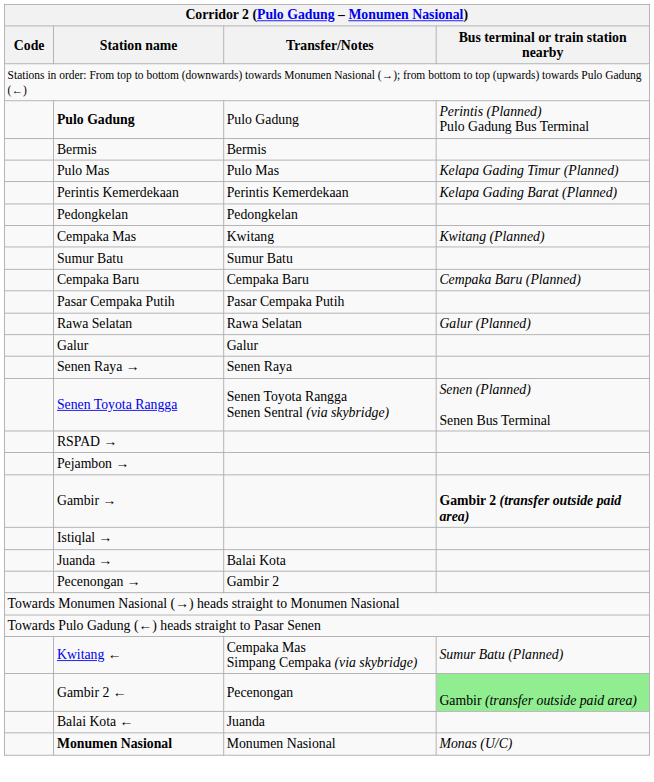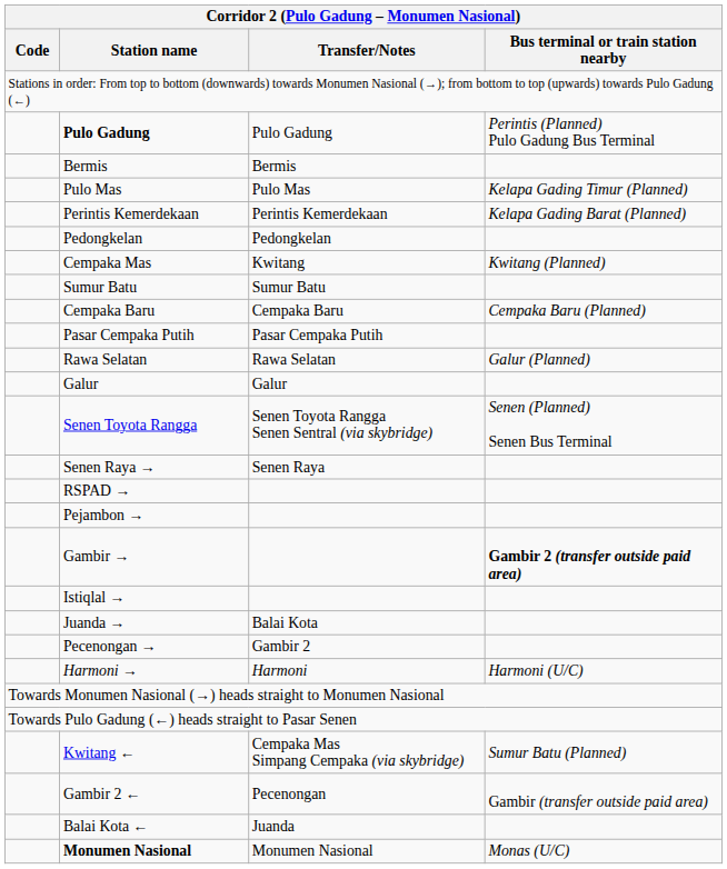rows swapped: Senen Toyota Rangga <-> Senen Raya →
+ row: Harmoni → | Harmoni | Harmoni (U/C)
Gambir 2 ← | Bus terminal or train station nearby: lightgreen background -> no background
